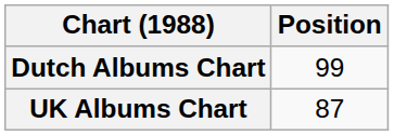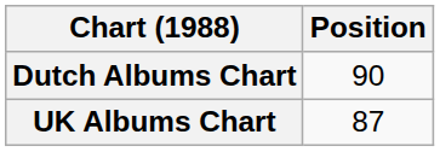Dutch Albums Chart | Position: 99 -> 90
